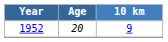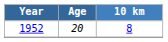1952 | 10 km: 9 -> 8
